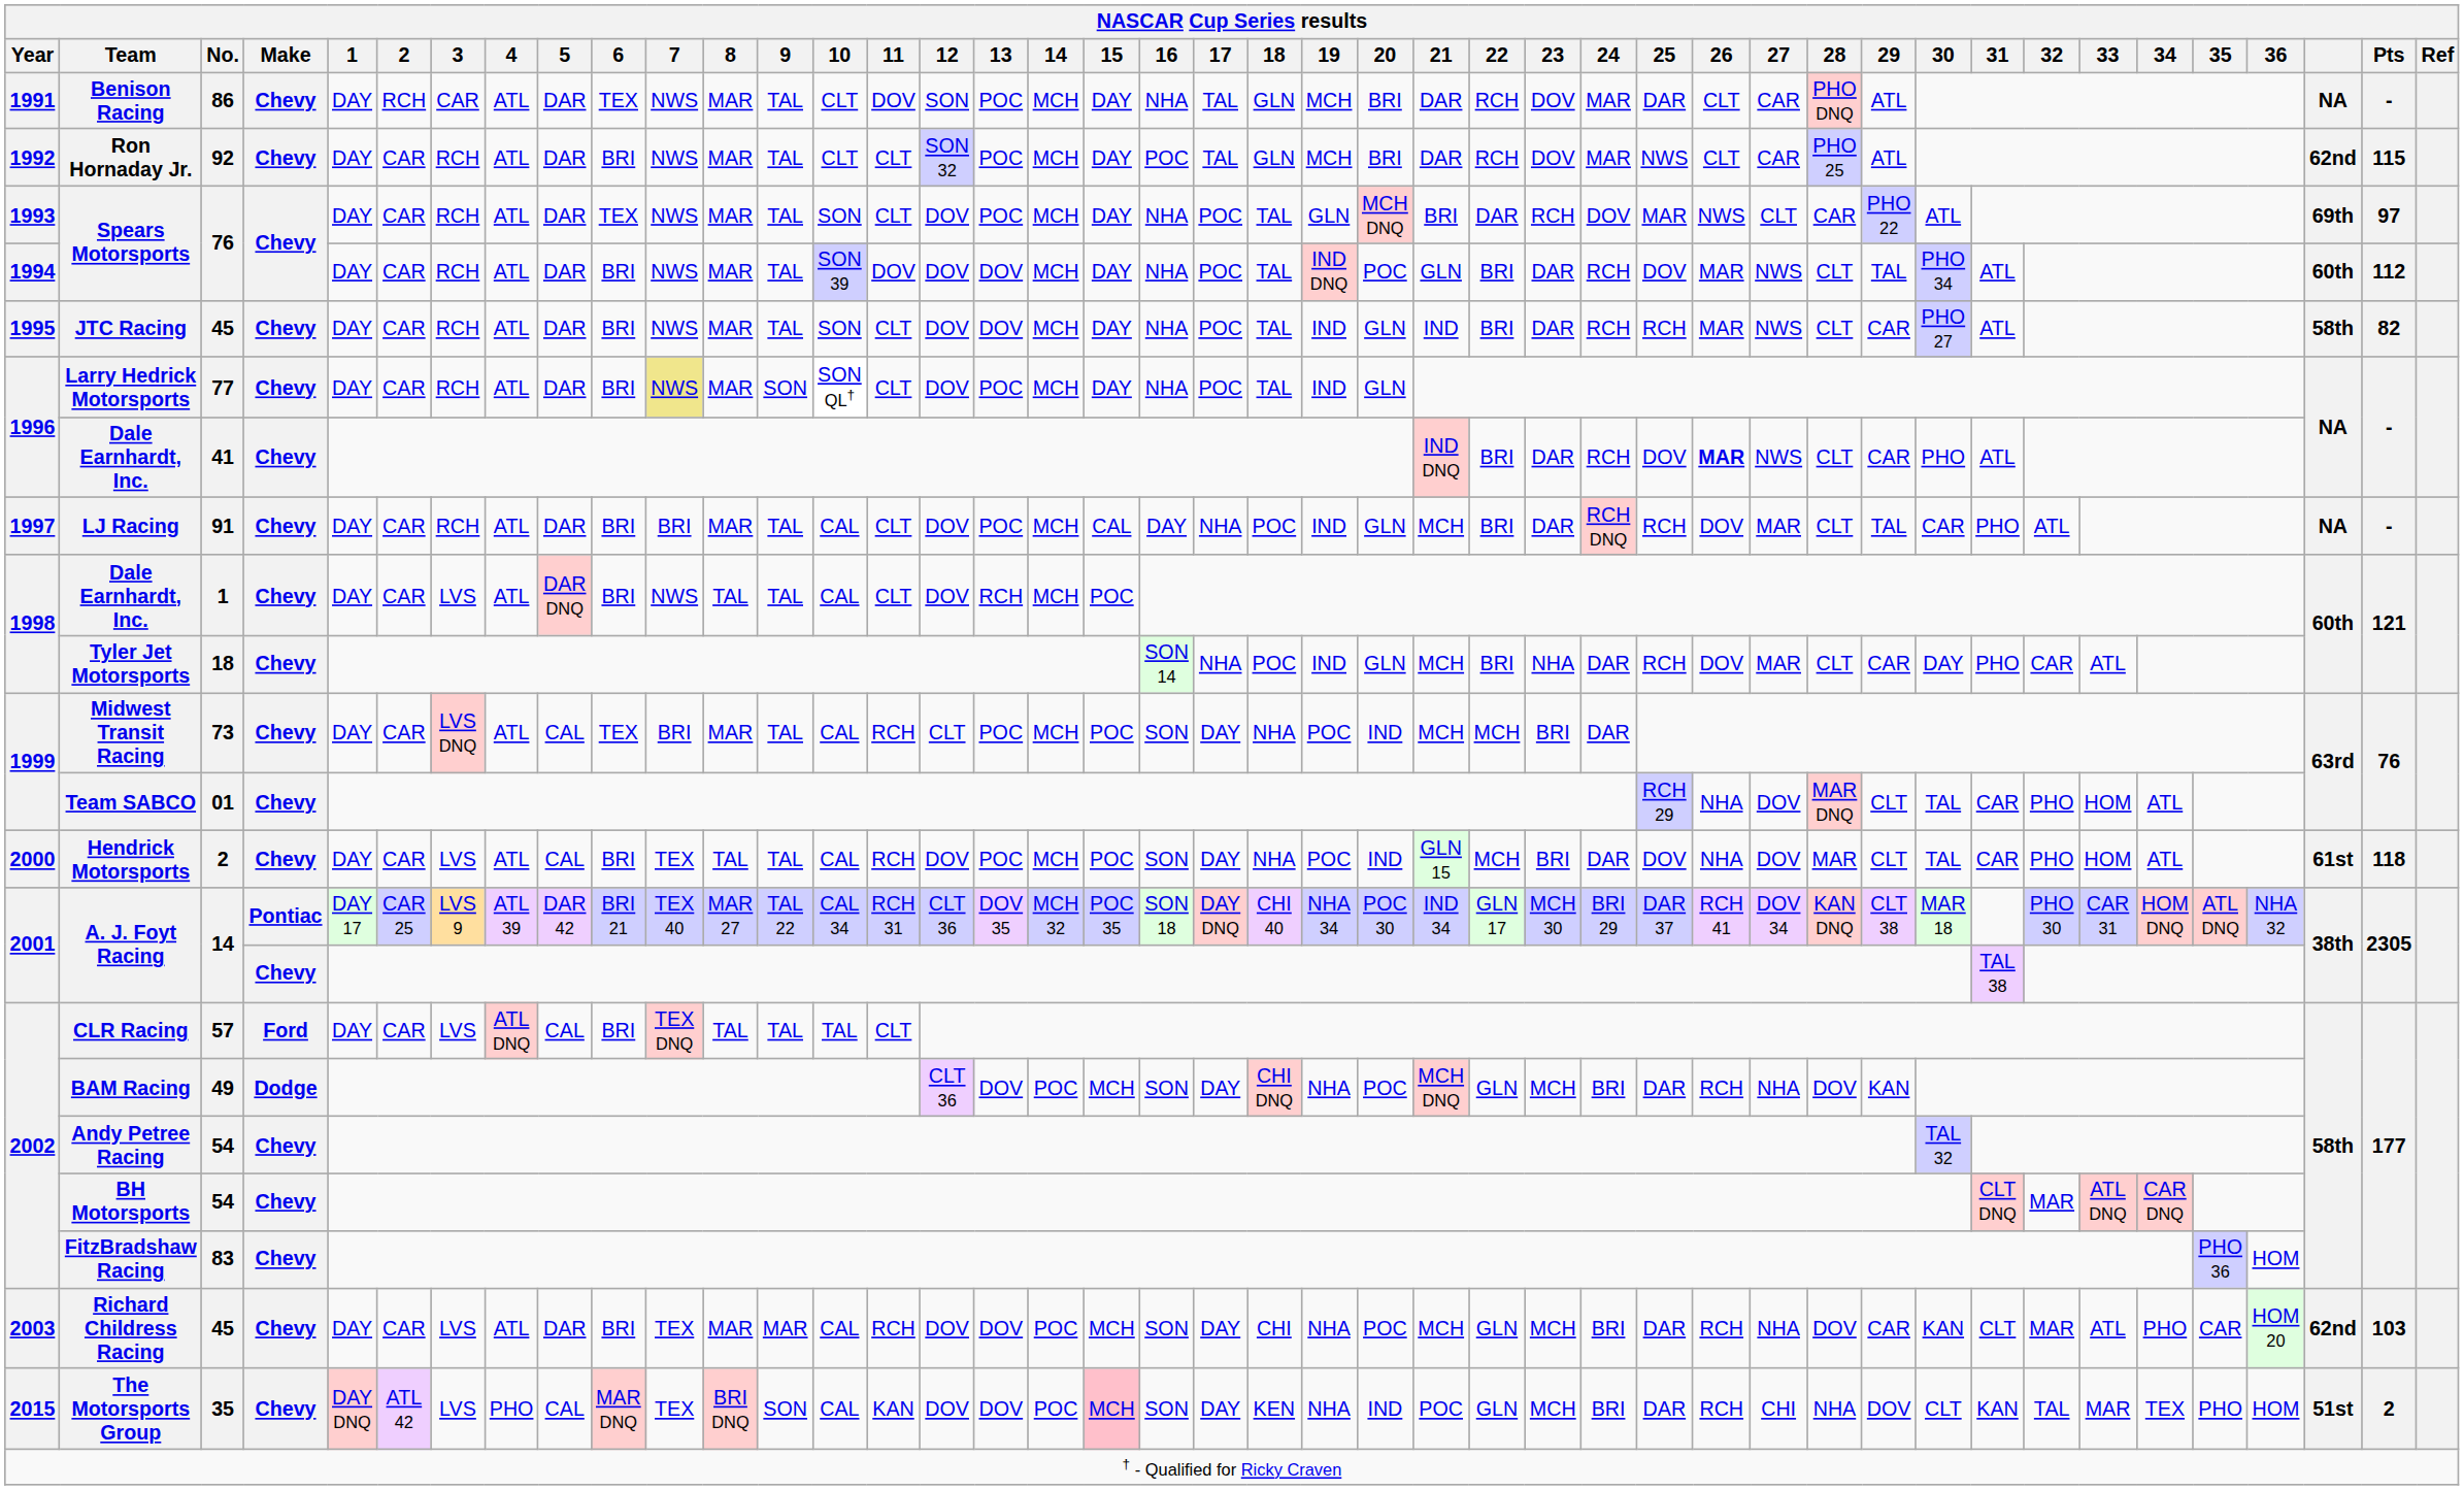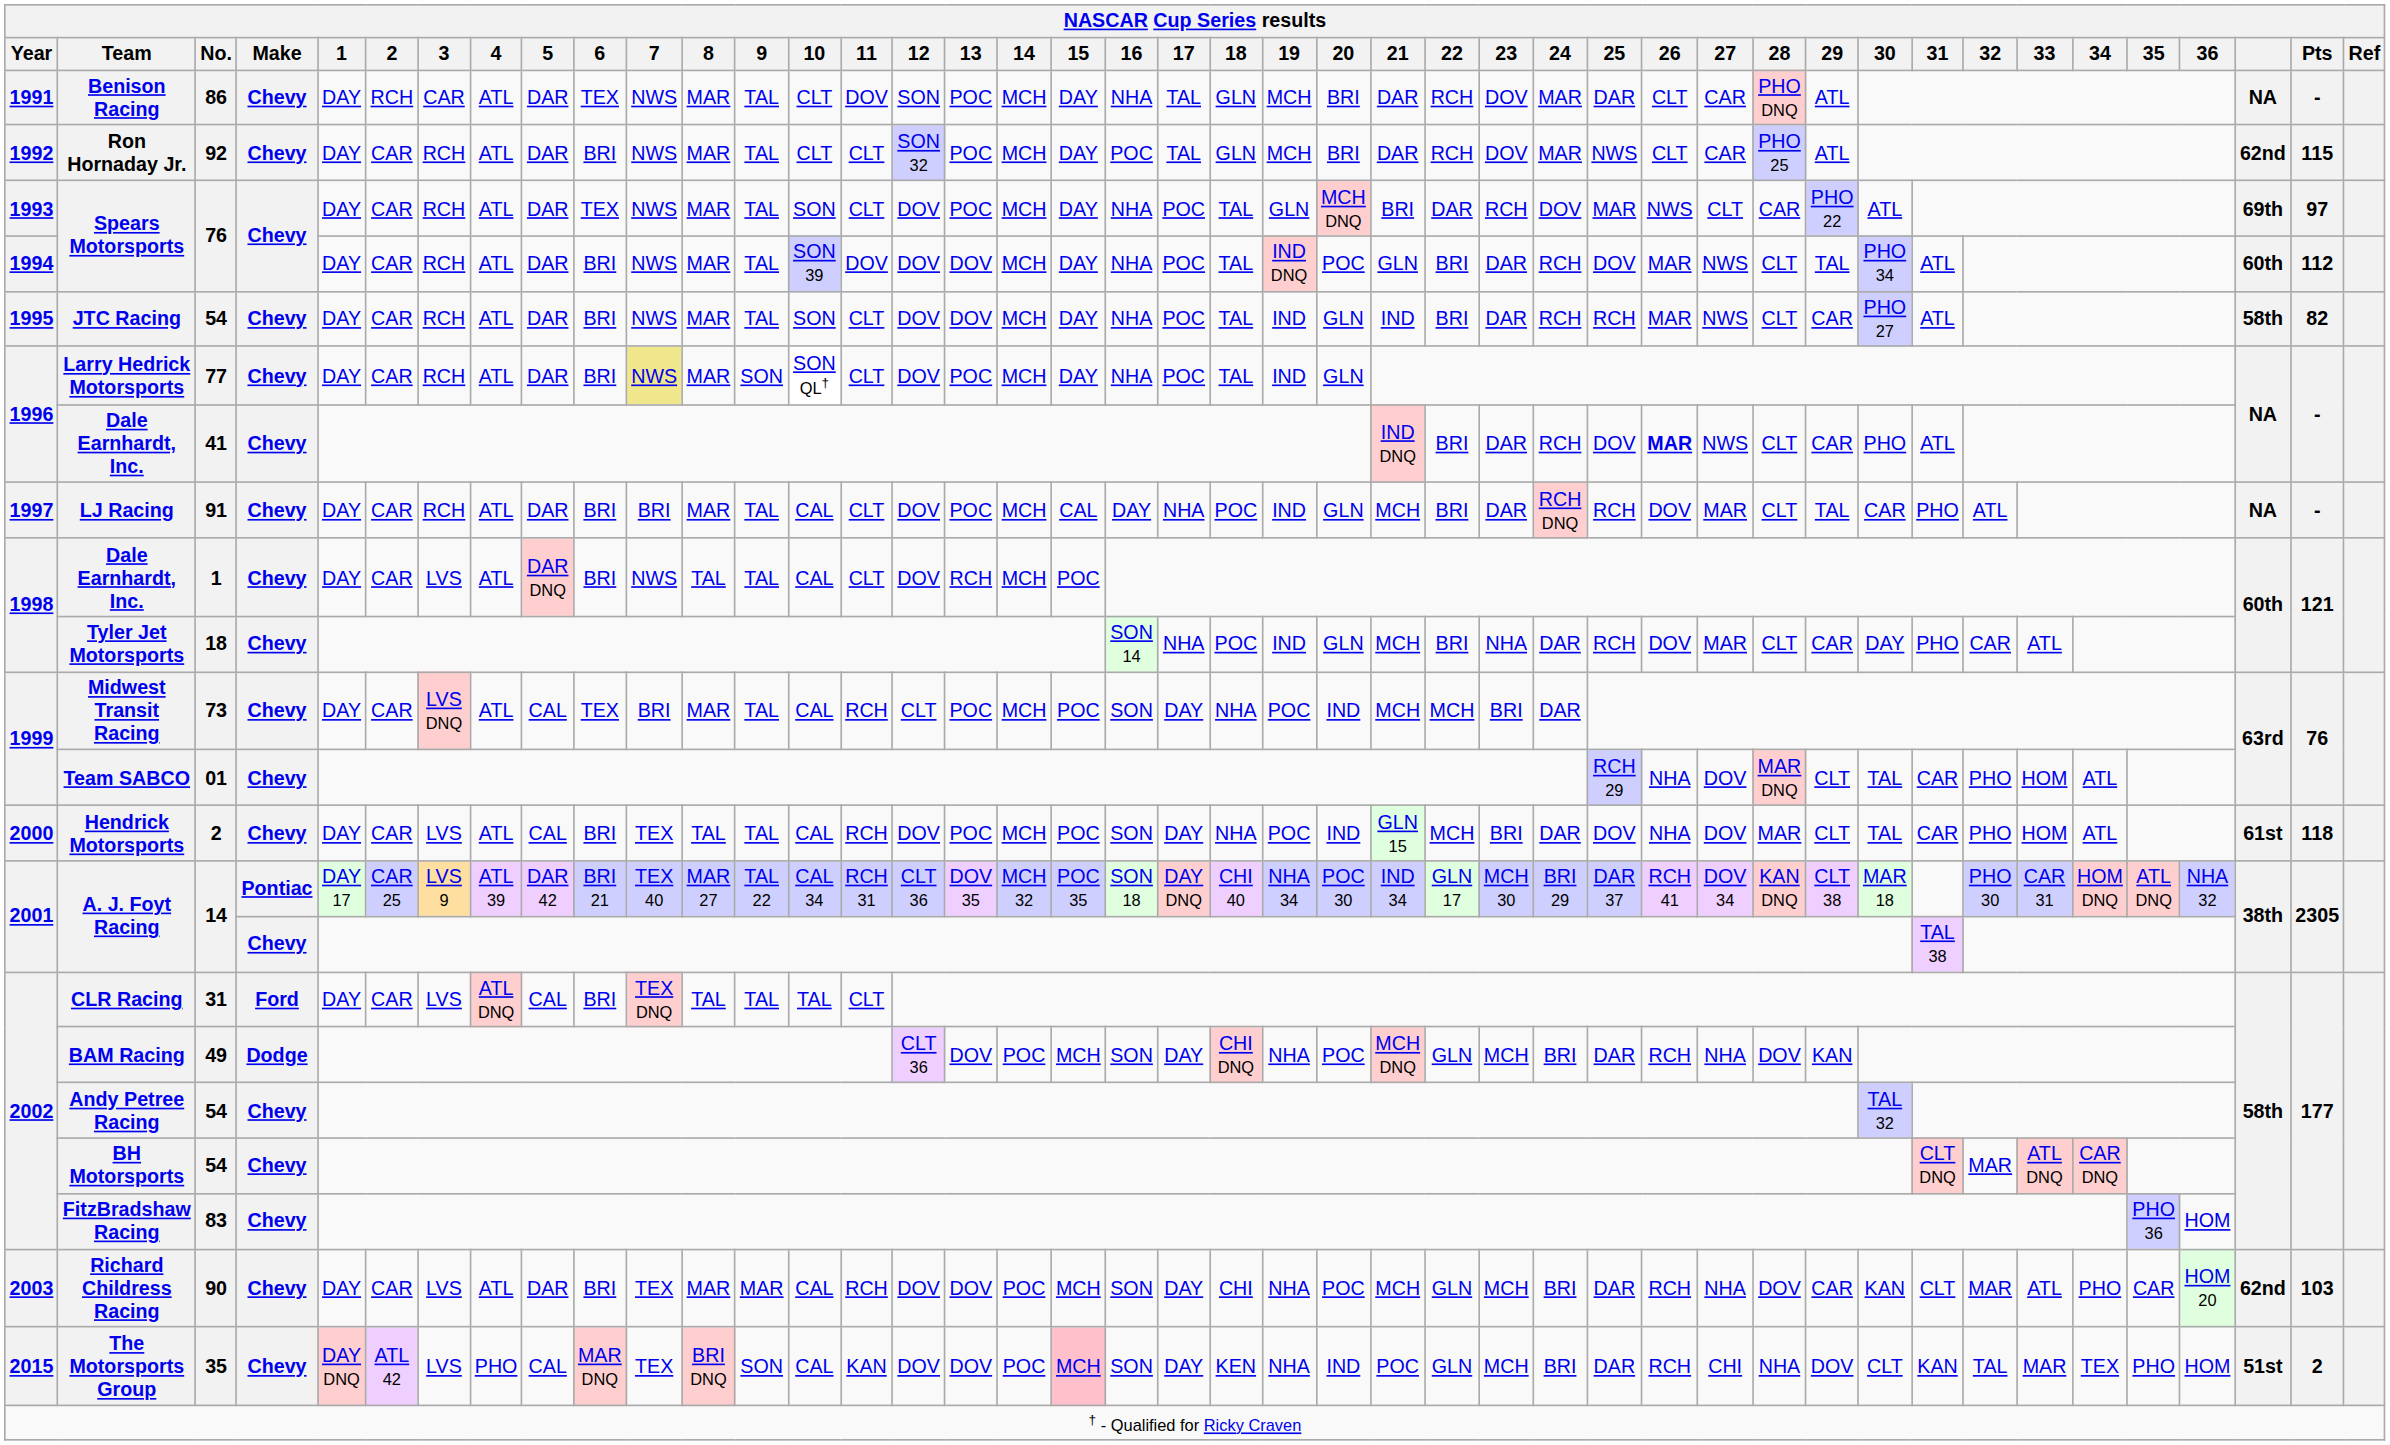JTC Racing | No.: 45 -> 54
CLR Racing | No.: 57 -> 31
Richard Childress Racing | No.: 45 -> 90
